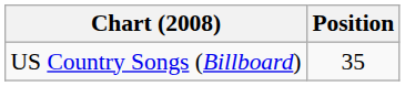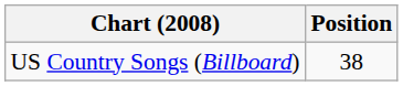US Country Songs (Billboard) | Position: 35 -> 38
